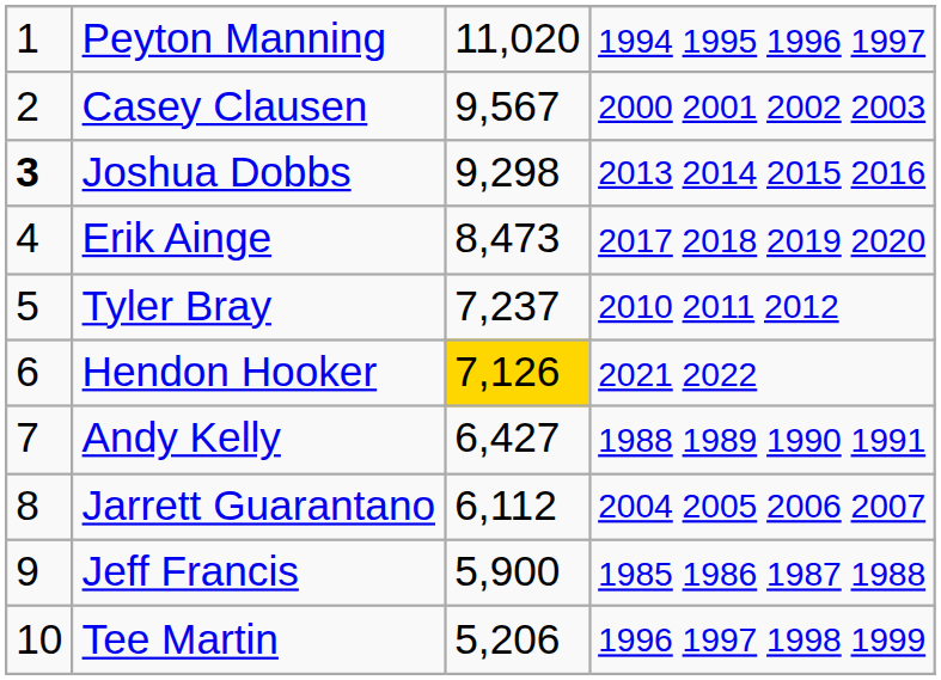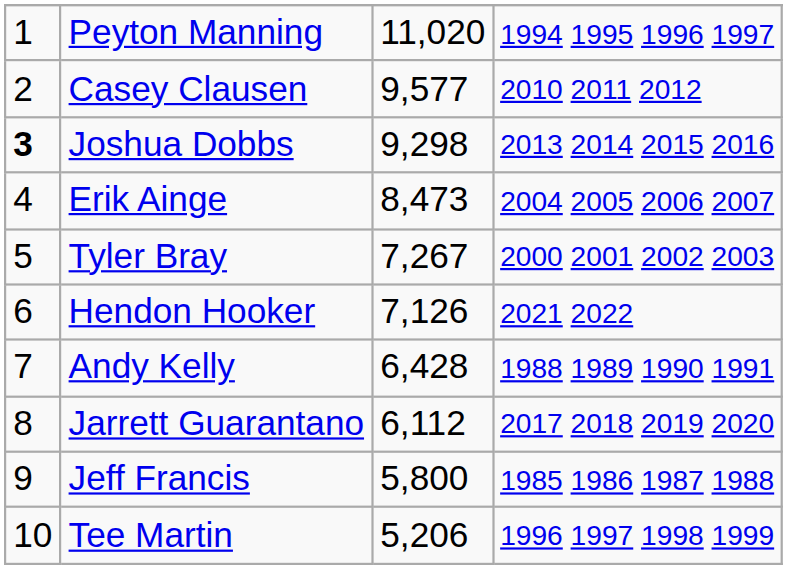Casey Clausen | column 3: 9,567 -> 9,577
Casey Clausen | column 4: 2000 2001 2002 2003 -> 2010 2011 2012
Erik Ainge | column 4: 2017 2018 2019 2020 -> 2004 2005 2006 2007
Tyler Bray | column 3: 7,237 -> 7,267
Tyler Bray | column 4: 2010 2011 2012 -> 2000 2001 2002 2003
Hendon Hooker | column 3: gold background -> no background
Andy Kelly | column 3: 6,427 -> 6,428
Jarrett Guarantano | column 4: 2004 2005 2006 2007 -> 2017 2018 2019 2020
Jeff Francis | column 3: 5,900 -> 5,800
